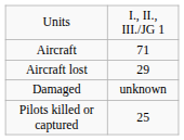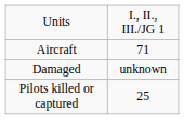- row: Aircraft lost | 29
